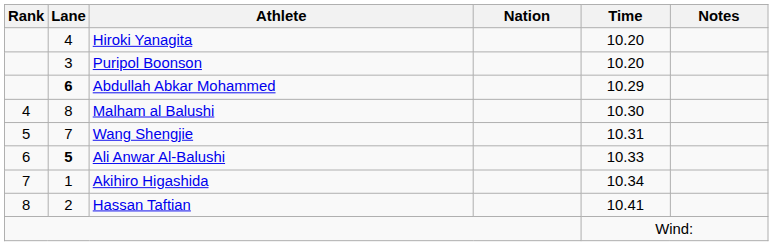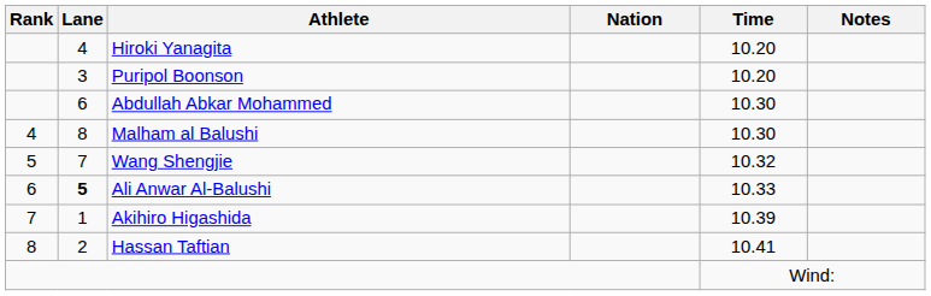Abdullah Abkar Mohammed | Lane: bold -> normal
Abdullah Abkar Mohammed | Time: 10.29 -> 10.30
Wang Shengjie | Time: 10.31 -> 10.32
Akihiro Higashida | Time: 10.34 -> 10.39
